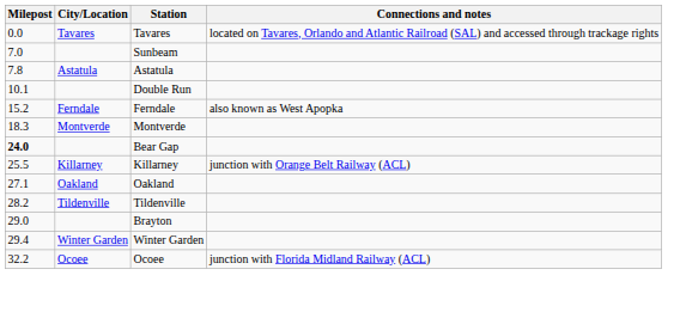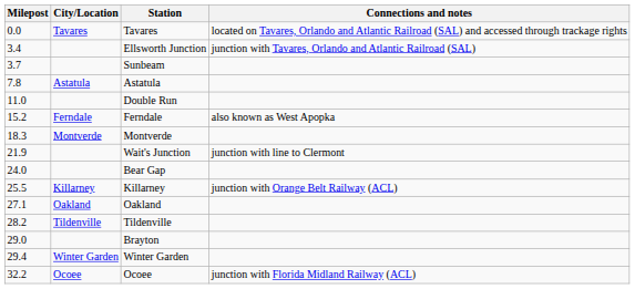+ row: 3.4 | Ellsworth Junction | junction with Tavares, Orlando and Atlantic Railroad (SAL)
Sunbeam | Milepost: 7.0 -> 3.7
Double Run | Milepost: 10.1 -> 11.0
+ row: 21.9 | Wait's Junction | junction with line to Clermont
Bear Gap | Milepost: bold -> normal
